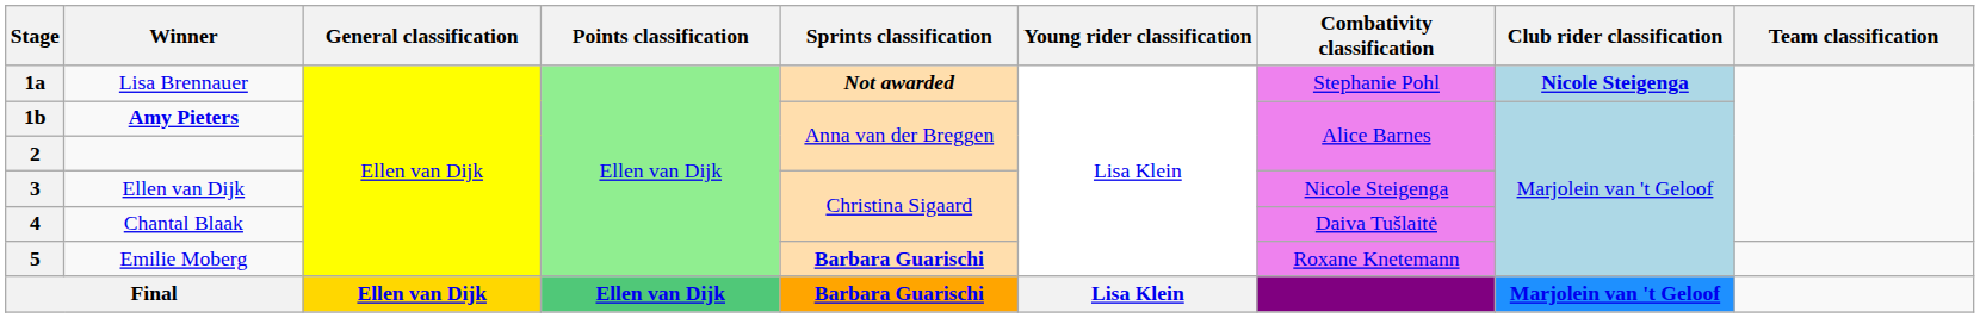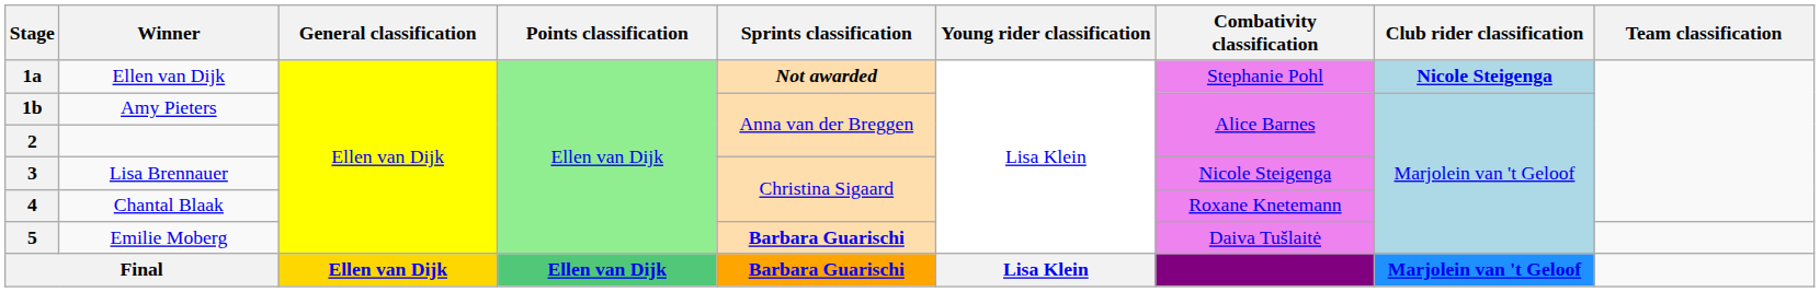1a | Winner: Lisa Brennauer -> Ellen van Dijk
1b | Winner: bold -> normal
3 | Winner: Ellen van Dijk -> Lisa Brennauer
4 | Combativity classification: Daiva Tušlaitė -> Roxane Knetemann
5 | Combativity classification: Roxane Knetemann -> Daiva Tušlaitė
